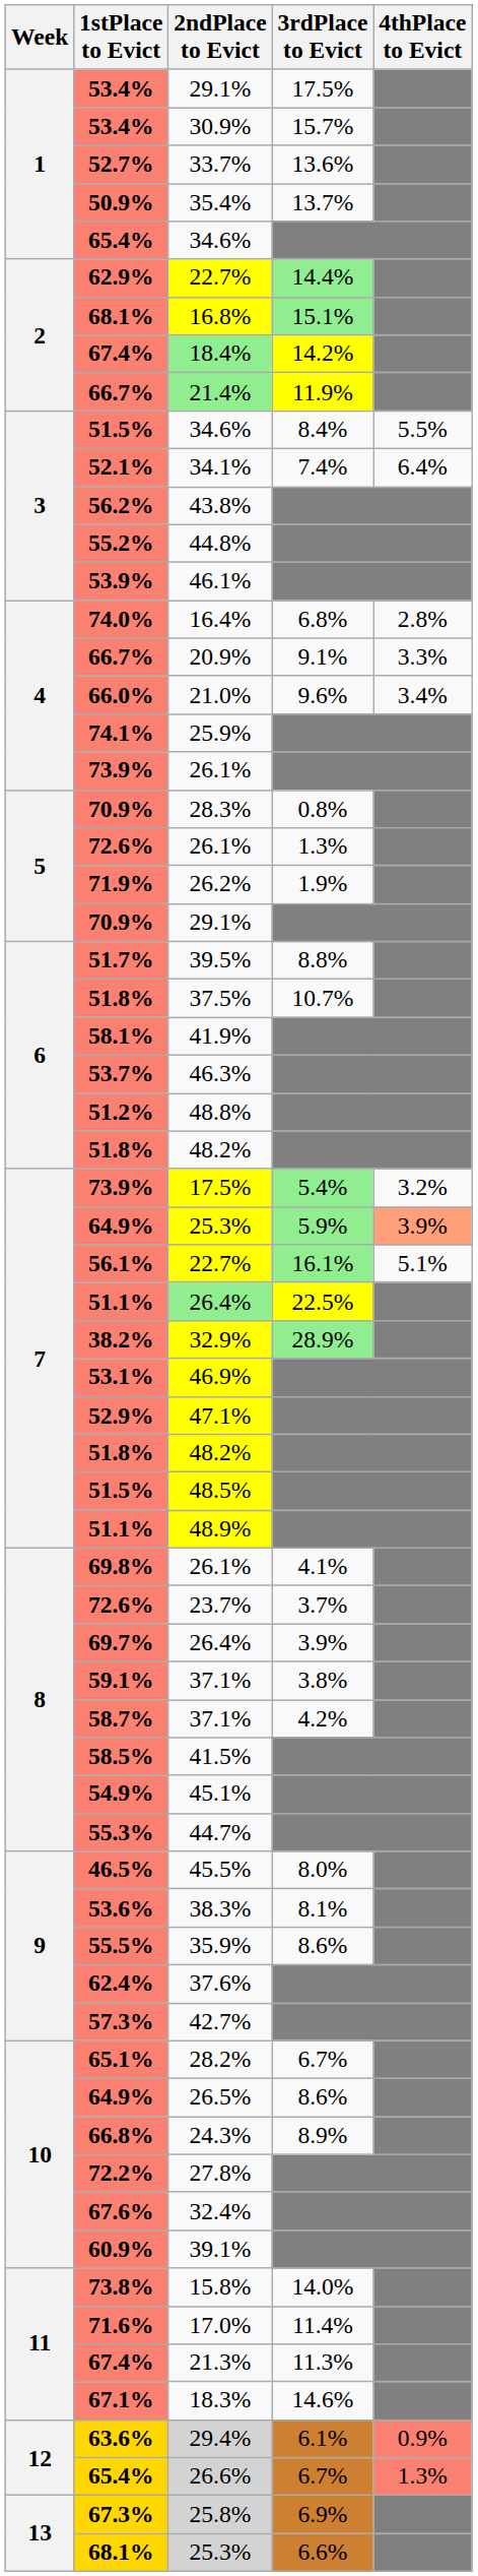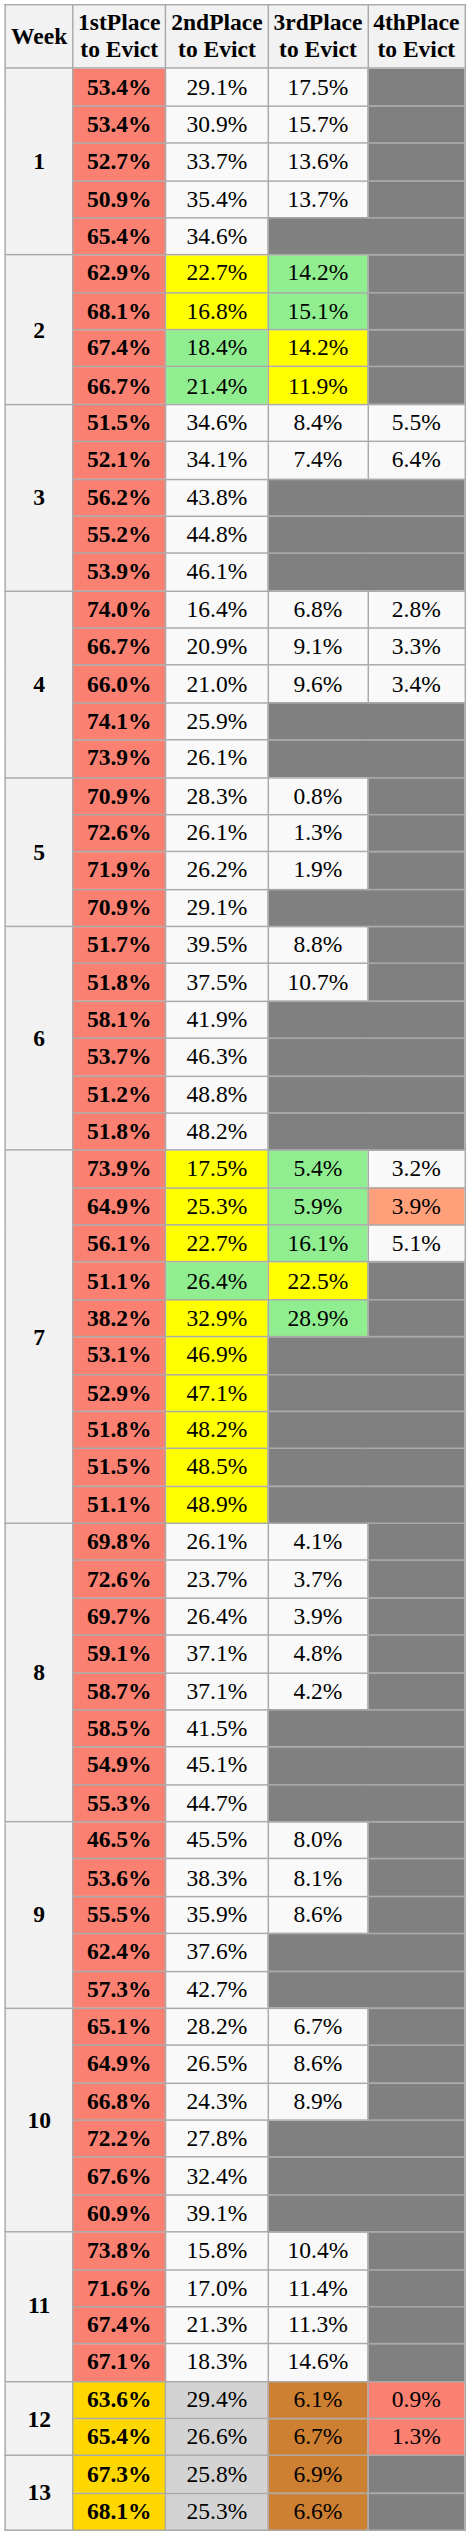62.9% / 22.7% | 3rdPlace to Evict: 14.4% -> 14.2%
59.1% / 37.1% | 3rdPlace to Evict: 3.8% -> 4.8%
15.8% | 3rdPlace to Evict: 14.0% -> 10.4%
